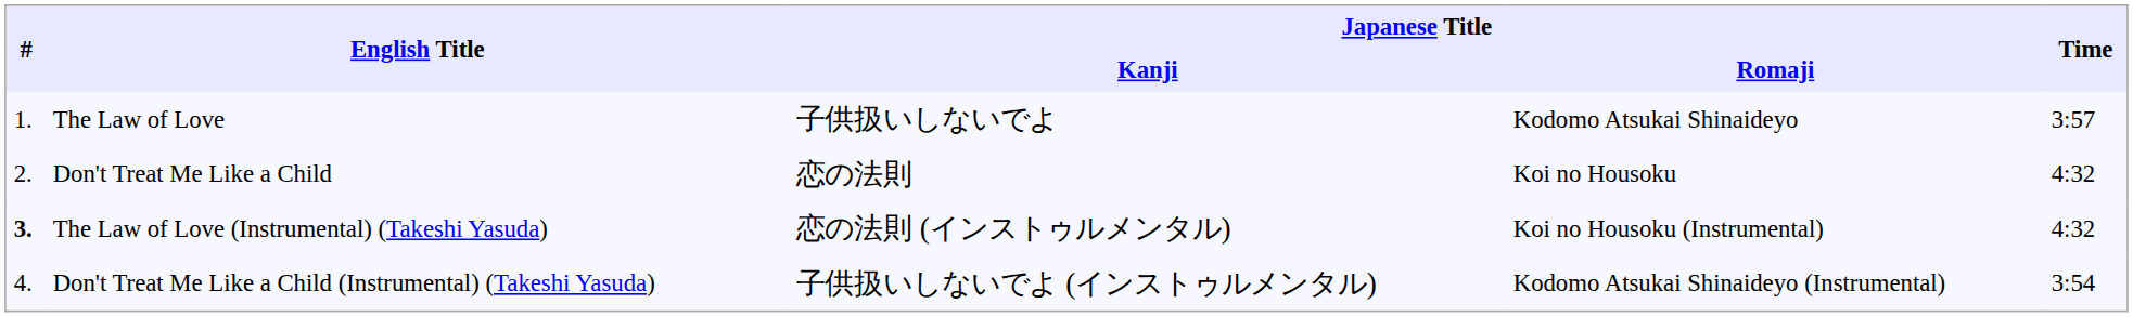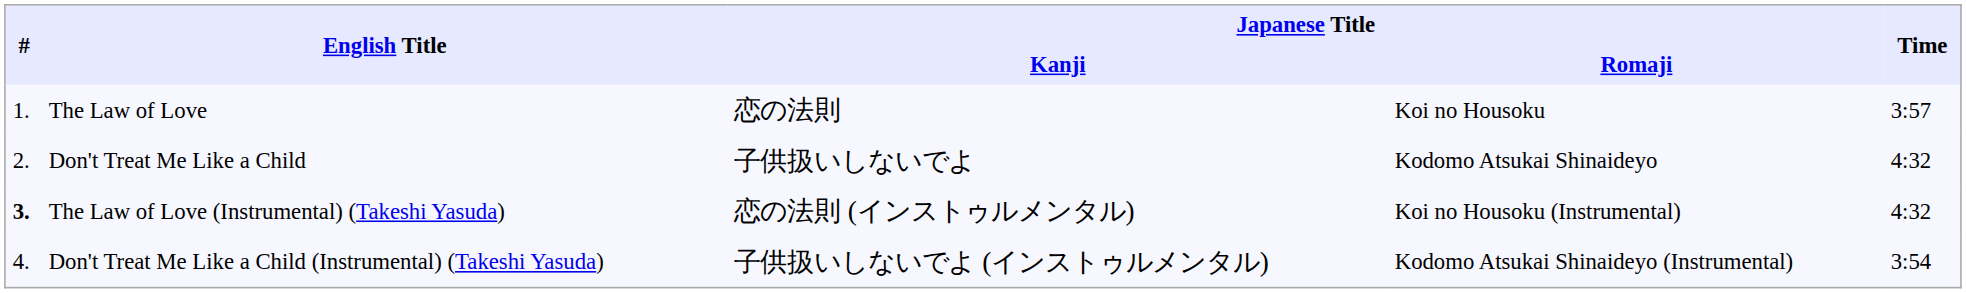The Law of Love | Japanese Title / Kanji: 子供扱いしないでよ -> 恋の法則
The Law of Love | Japanese Title / Romaji: Kodomo Atsukai Shinaideyo -> Koi no Housoku
Don't Treat Me Like a Child | Japanese Title / Kanji: 恋の法則 -> 子供扱いしないでよ
Don't Treat Me Like a Child | Japanese Title / Romaji: Koi no Housoku -> Kodomo Atsukai Shinaideyo
